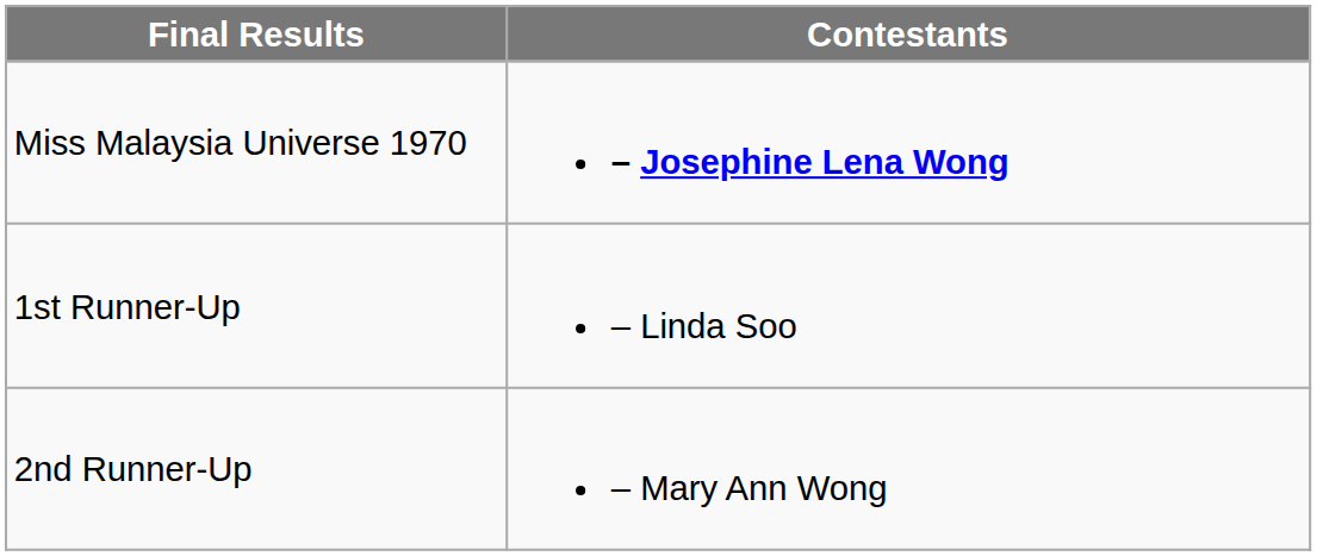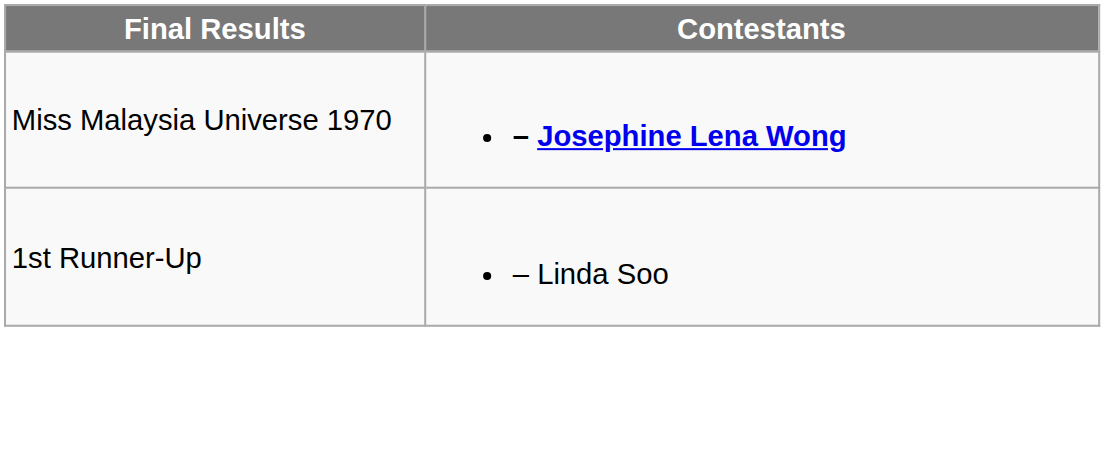- row: 2nd Runner-Up | – Mary Ann Wong
